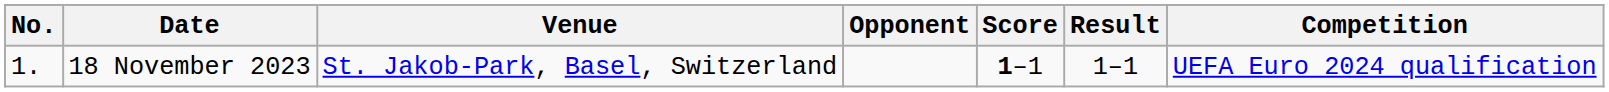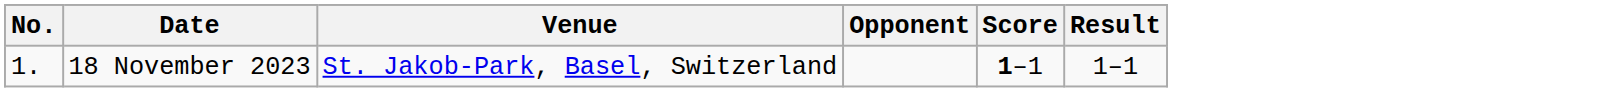- column: Competition | UEFA Euro 2024 qualification
